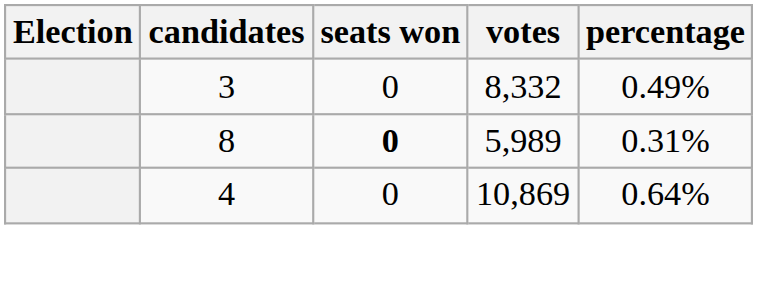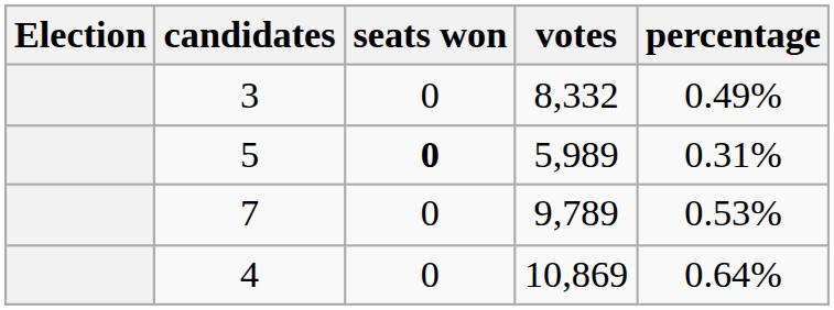5,989 | candidates: 8 -> 5
+ row: 7 | 0 | 9,789 | 0.53%
